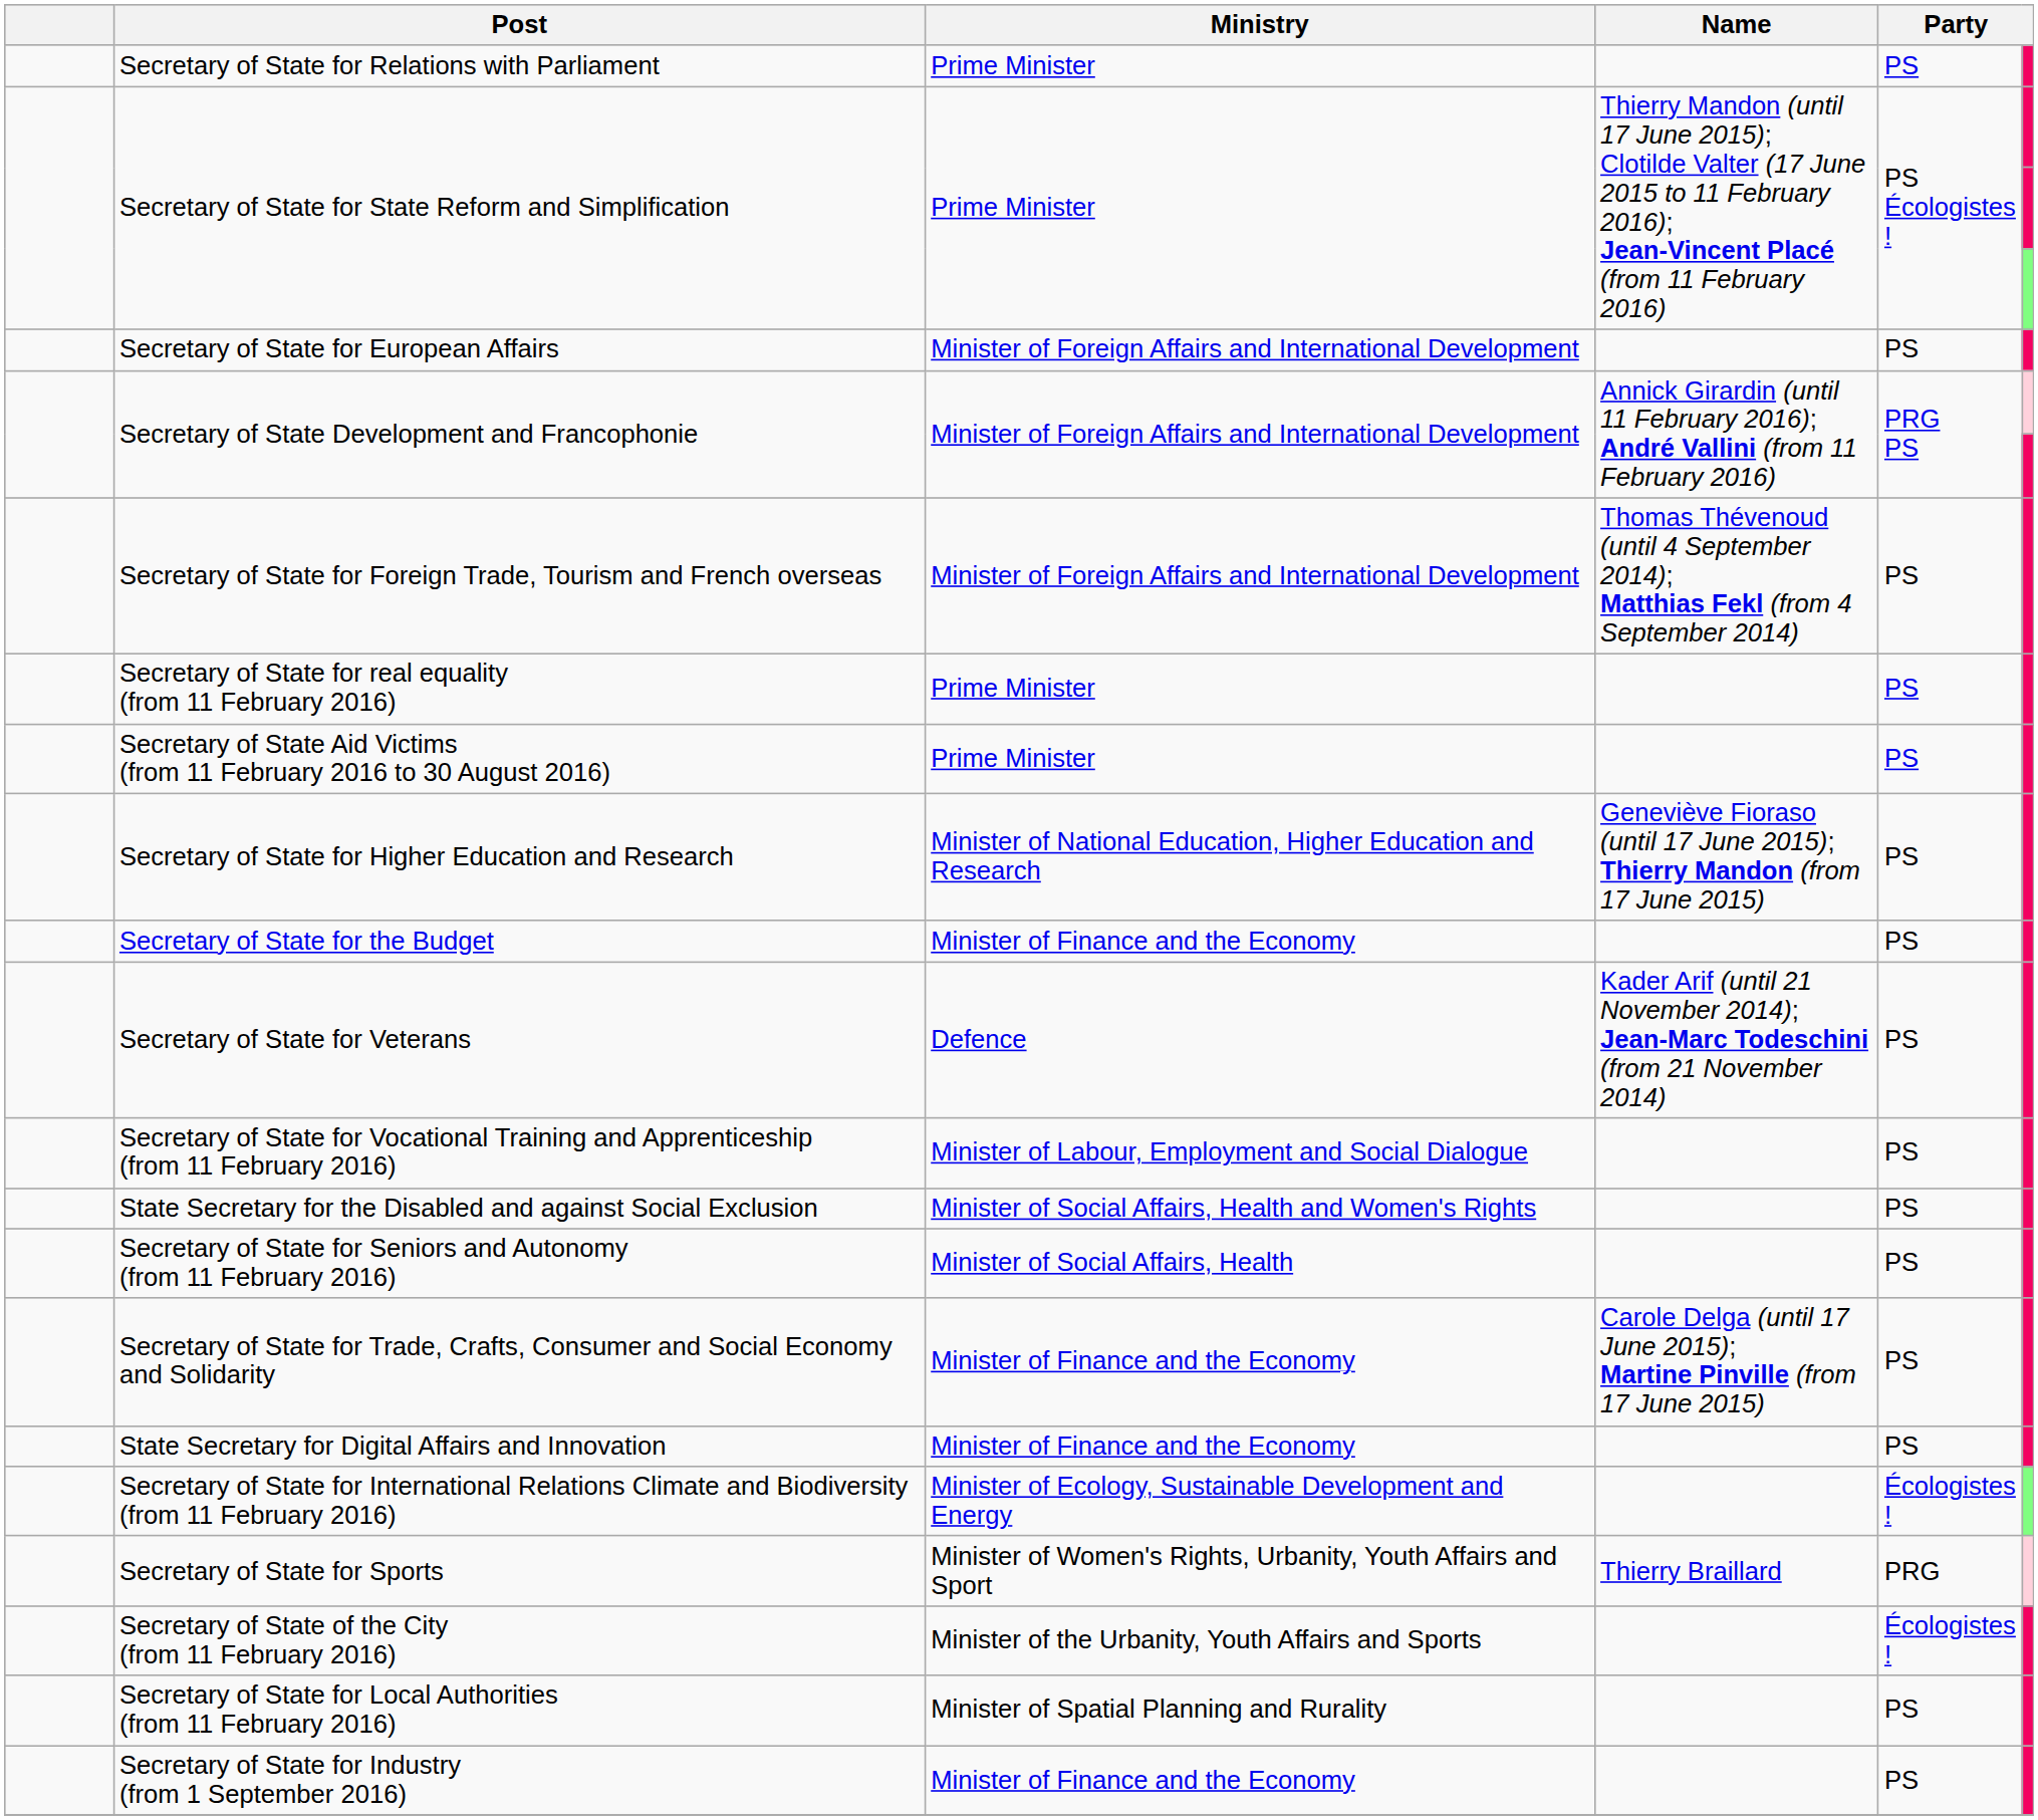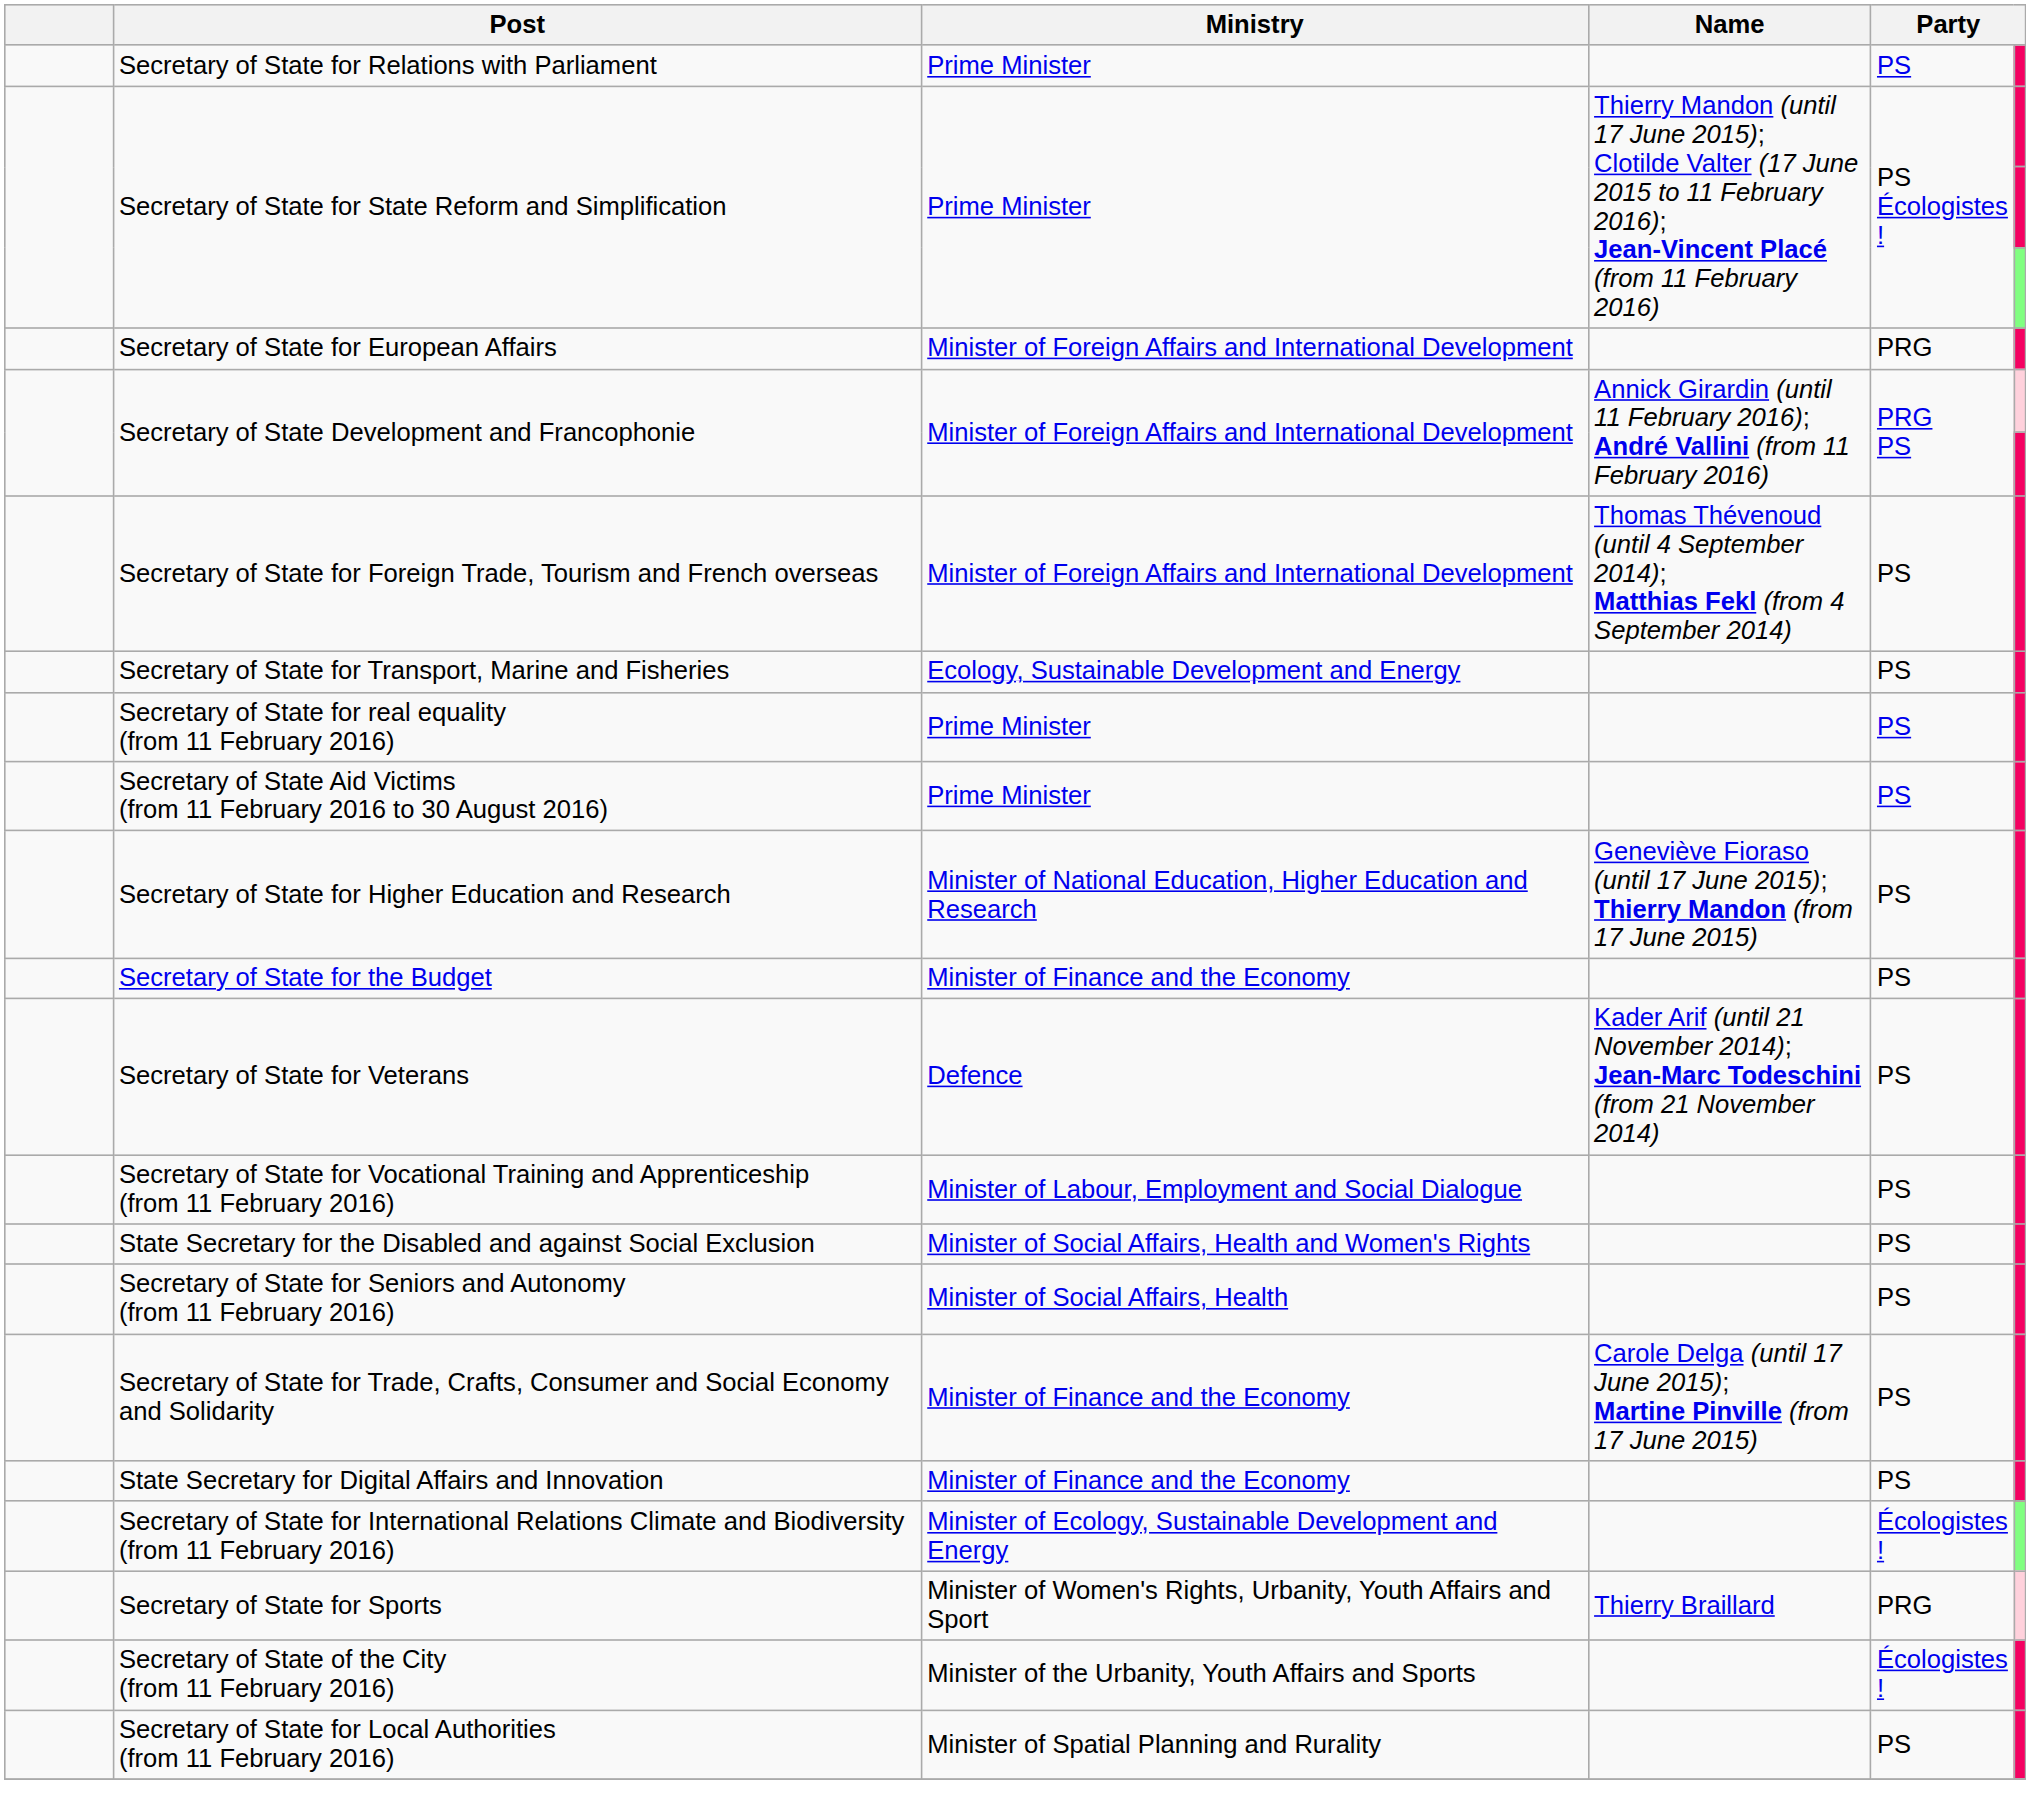Secretary of State for European Affairs | column 5: PS -> PRG
+ row: Secretary of State for Transport, Marine and Fisheries | Ecology, Sustainable Development and Energy | PS
- row: Secretary of State for Industry (from 1 September 2016) | Minister of Finance and the Economy | PS
